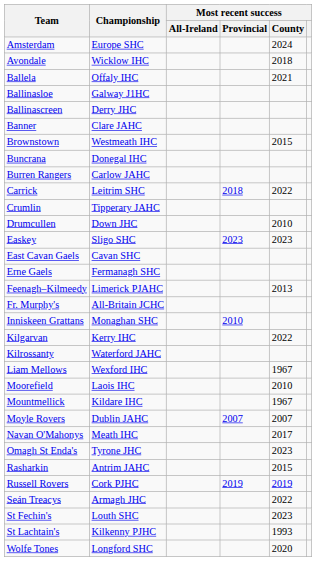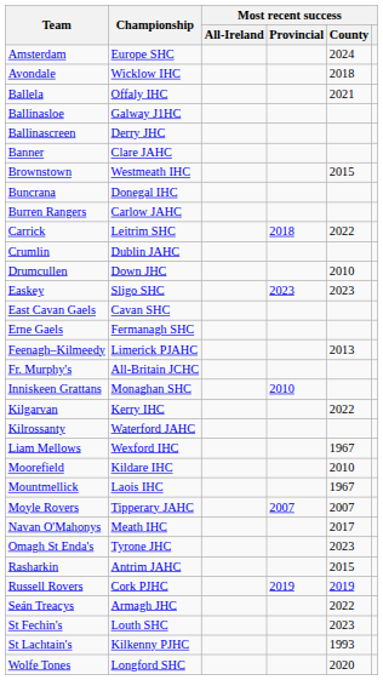Crumlin | Championship: Tipperary JAHC -> Dublin JAHC
Moorefield | Championship: Laois IHC -> Kildare IHC
Mountmellick | Championship: Kildare IHC -> Laois IHC
Moyle Rovers | Championship: Dublin JAHC -> Tipperary JAHC
